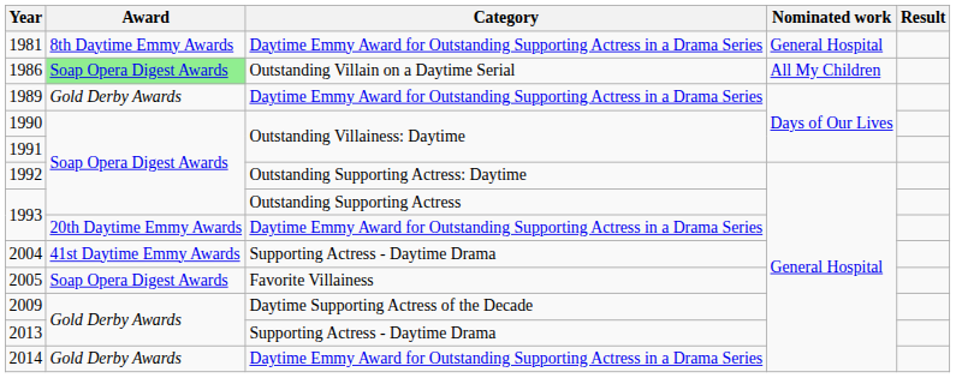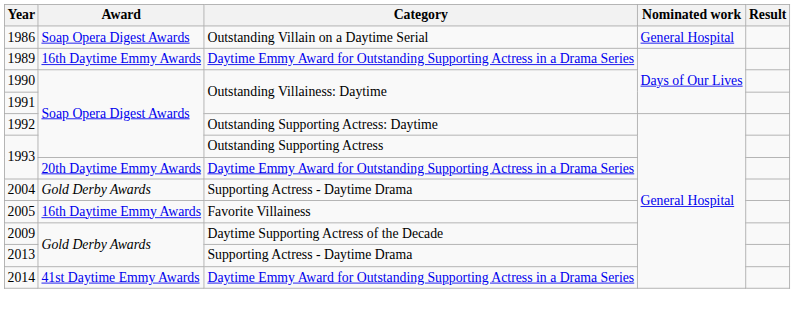- row: 1981 | 8th Daytime Emmy Awards | Daytime Emmy Award for Outstanding Supporting Actress in a Drama Series | General Hospital
1986 | Award: lightgreen background -> no background
1986 | Nominated work: All My Children -> General Hospital
1989 | Award: Gold Derby Awards -> 16th Daytime Emmy Awards
2004 | Award: 41st Daytime Emmy Awards -> Gold Derby Awards
2005 | Award: Soap Opera Digest Awards -> 16th Daytime Emmy Awards
2014 | Award: Gold Derby Awards -> 41st Daytime Emmy Awards
